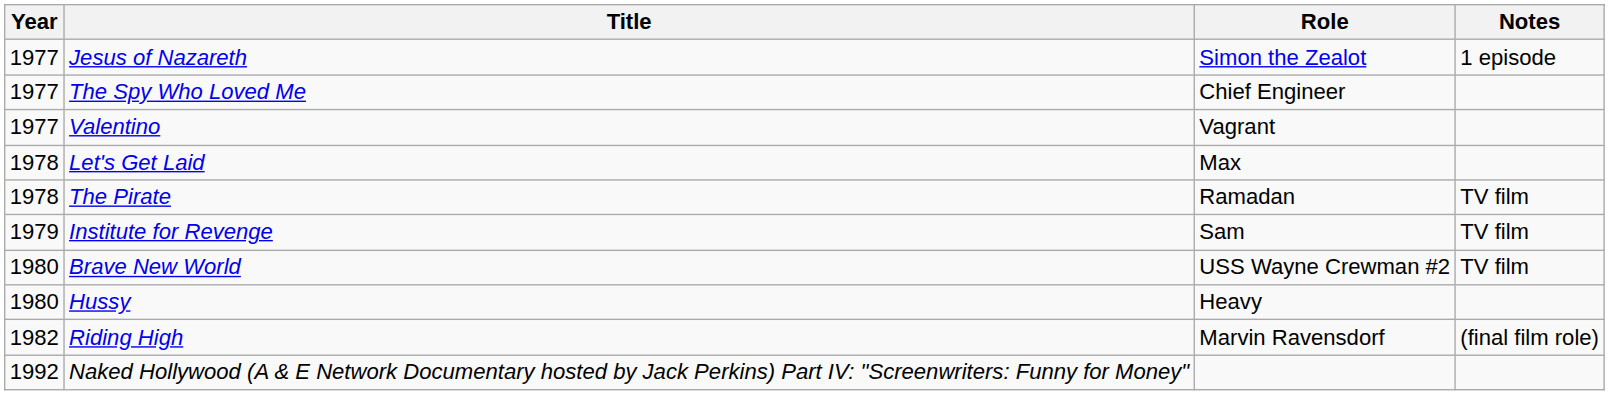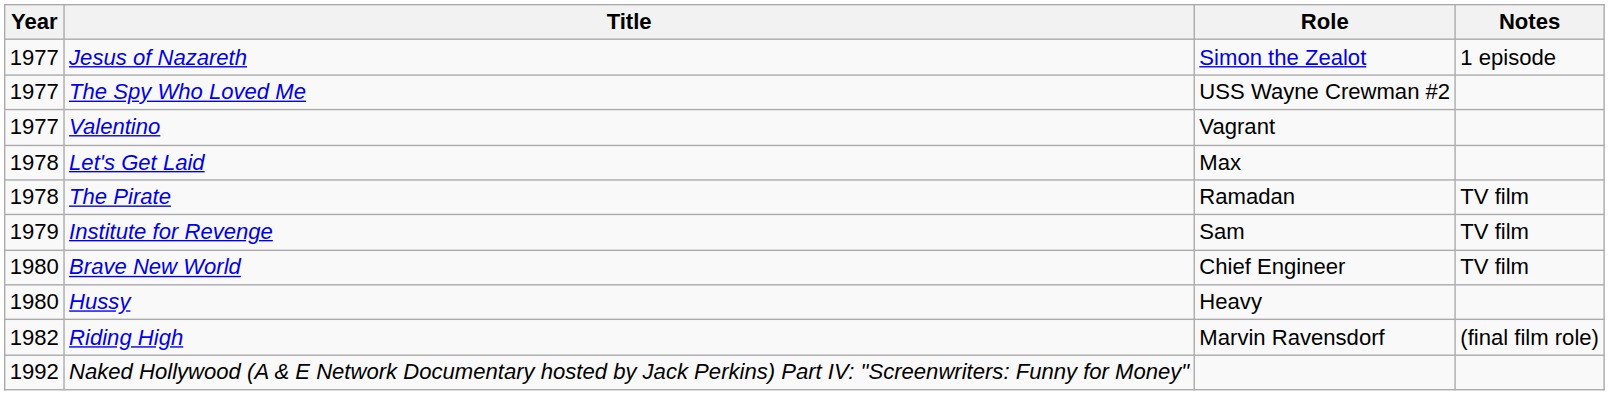The Spy Who Loved Me | Role: Chief Engineer -> USS Wayne Crewman #2
Brave New World | Role: USS Wayne Crewman #2 -> Chief Engineer
